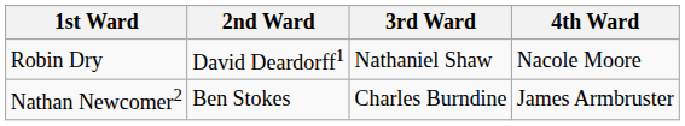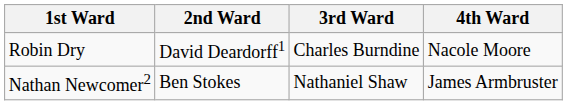Robin Dry | 3rd Ward: Nathaniel Shaw -> Charles Burndine
Nathan Newcomer2 | 3rd Ward: Charles Burndine -> Nathaniel Shaw
